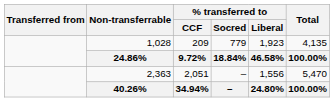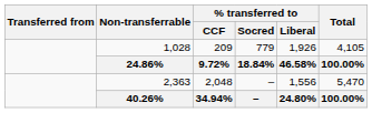1,028 | % transferred to / Liberal: 1,923 -> 1,926
1,028 | Total: 4,135 -> 4,105
2,363 | % transferred to / CCF: 2,051 -> 2,048
